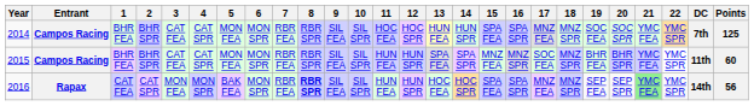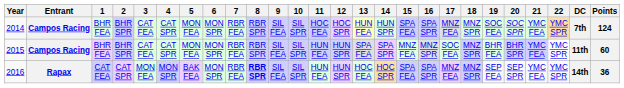2014 | Points: 125 -> 124
2016 | 21: lightgreen background -> no background
2016 | Points: 56 -> 36
